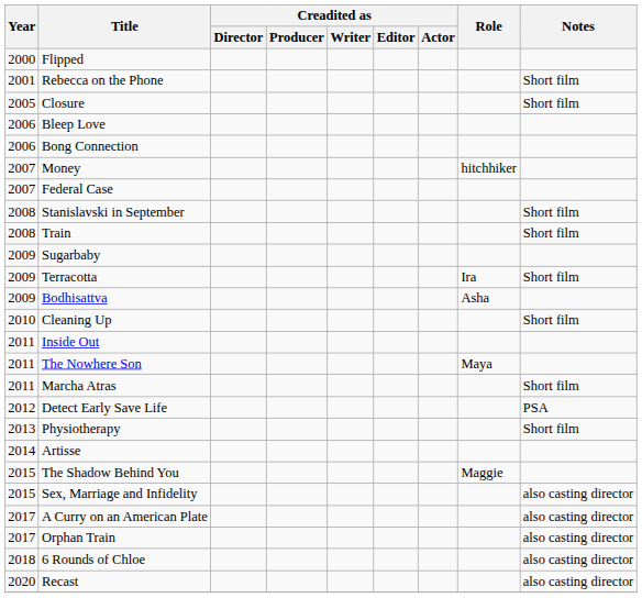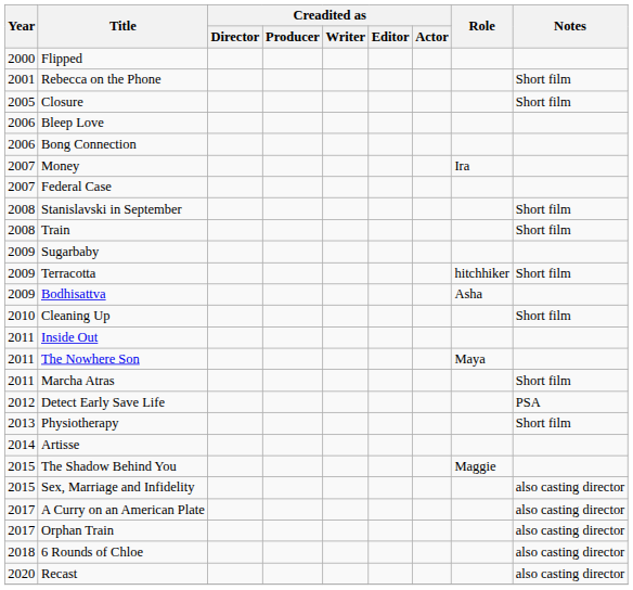Money | Role: hitchhiker -> Ira
Terracotta | Role: Ira -> hitchhiker
